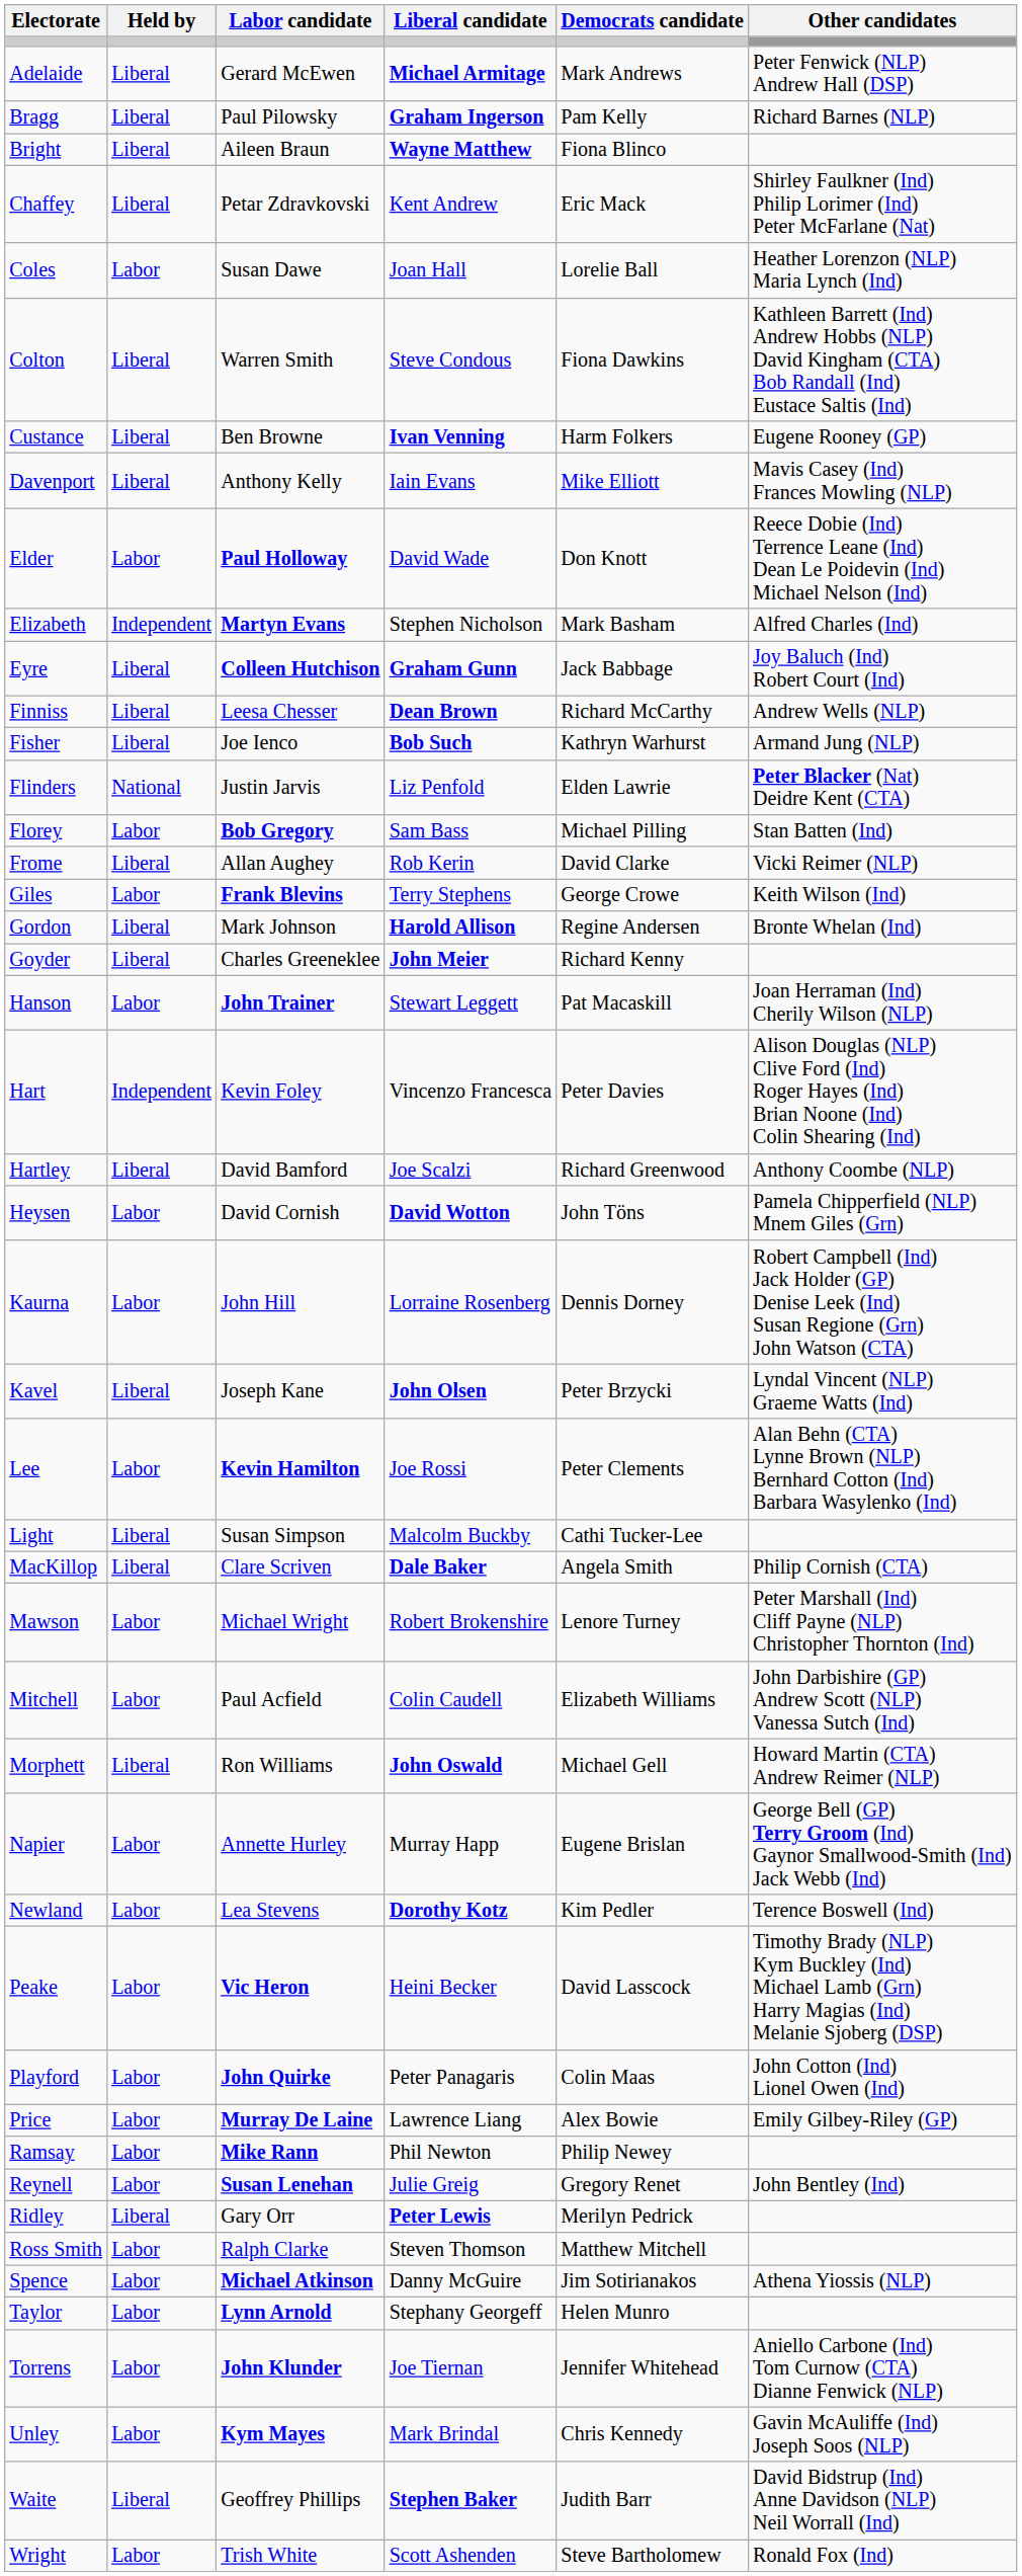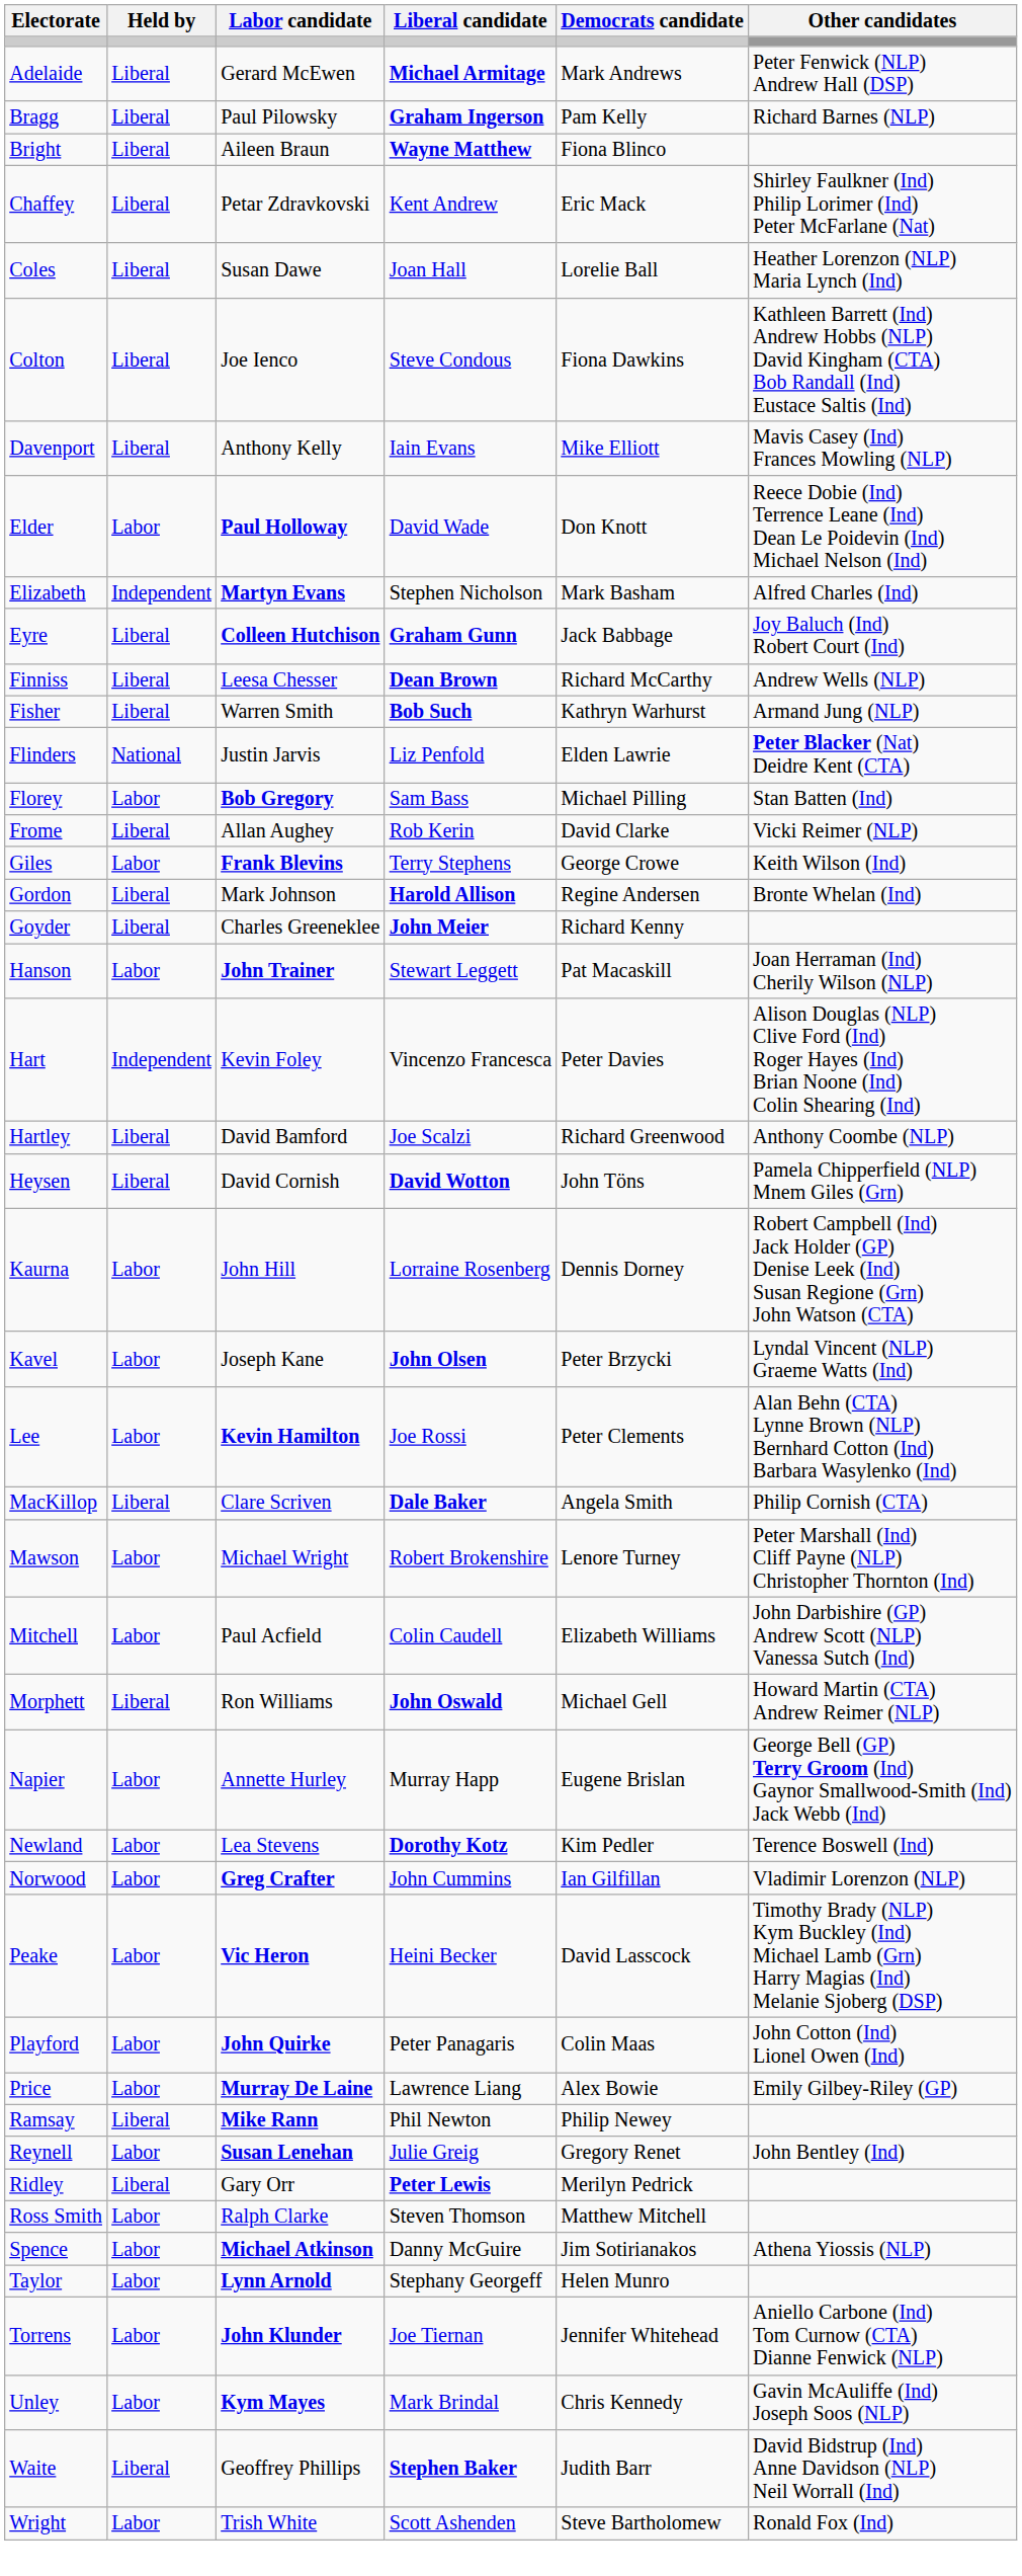Coles | Held by: Labor -> Liberal
Colton | Labor candidate: Warren Smith -> Joe Ienco
- row: Custance | Liberal | Ben Browne | Ivan Venning | Harm Folkers | Eugene Rooney (GP)
Fisher | Labor candidate: Joe Ienco -> Warren Smith
Heysen | Held by: Labor -> Liberal
Kavel | Held by: Liberal -> Labor
- row: Light | Liberal | Susan Simpson | Malcolm Buckby | Cathi Tucker-Lee
+ row: Norwood | Labor | Greg Crafter | John Cummins | Ian Gilfillan | Vladimir Lorenzon (NLP)
Ramsay | Held by: Labor -> Liberal
